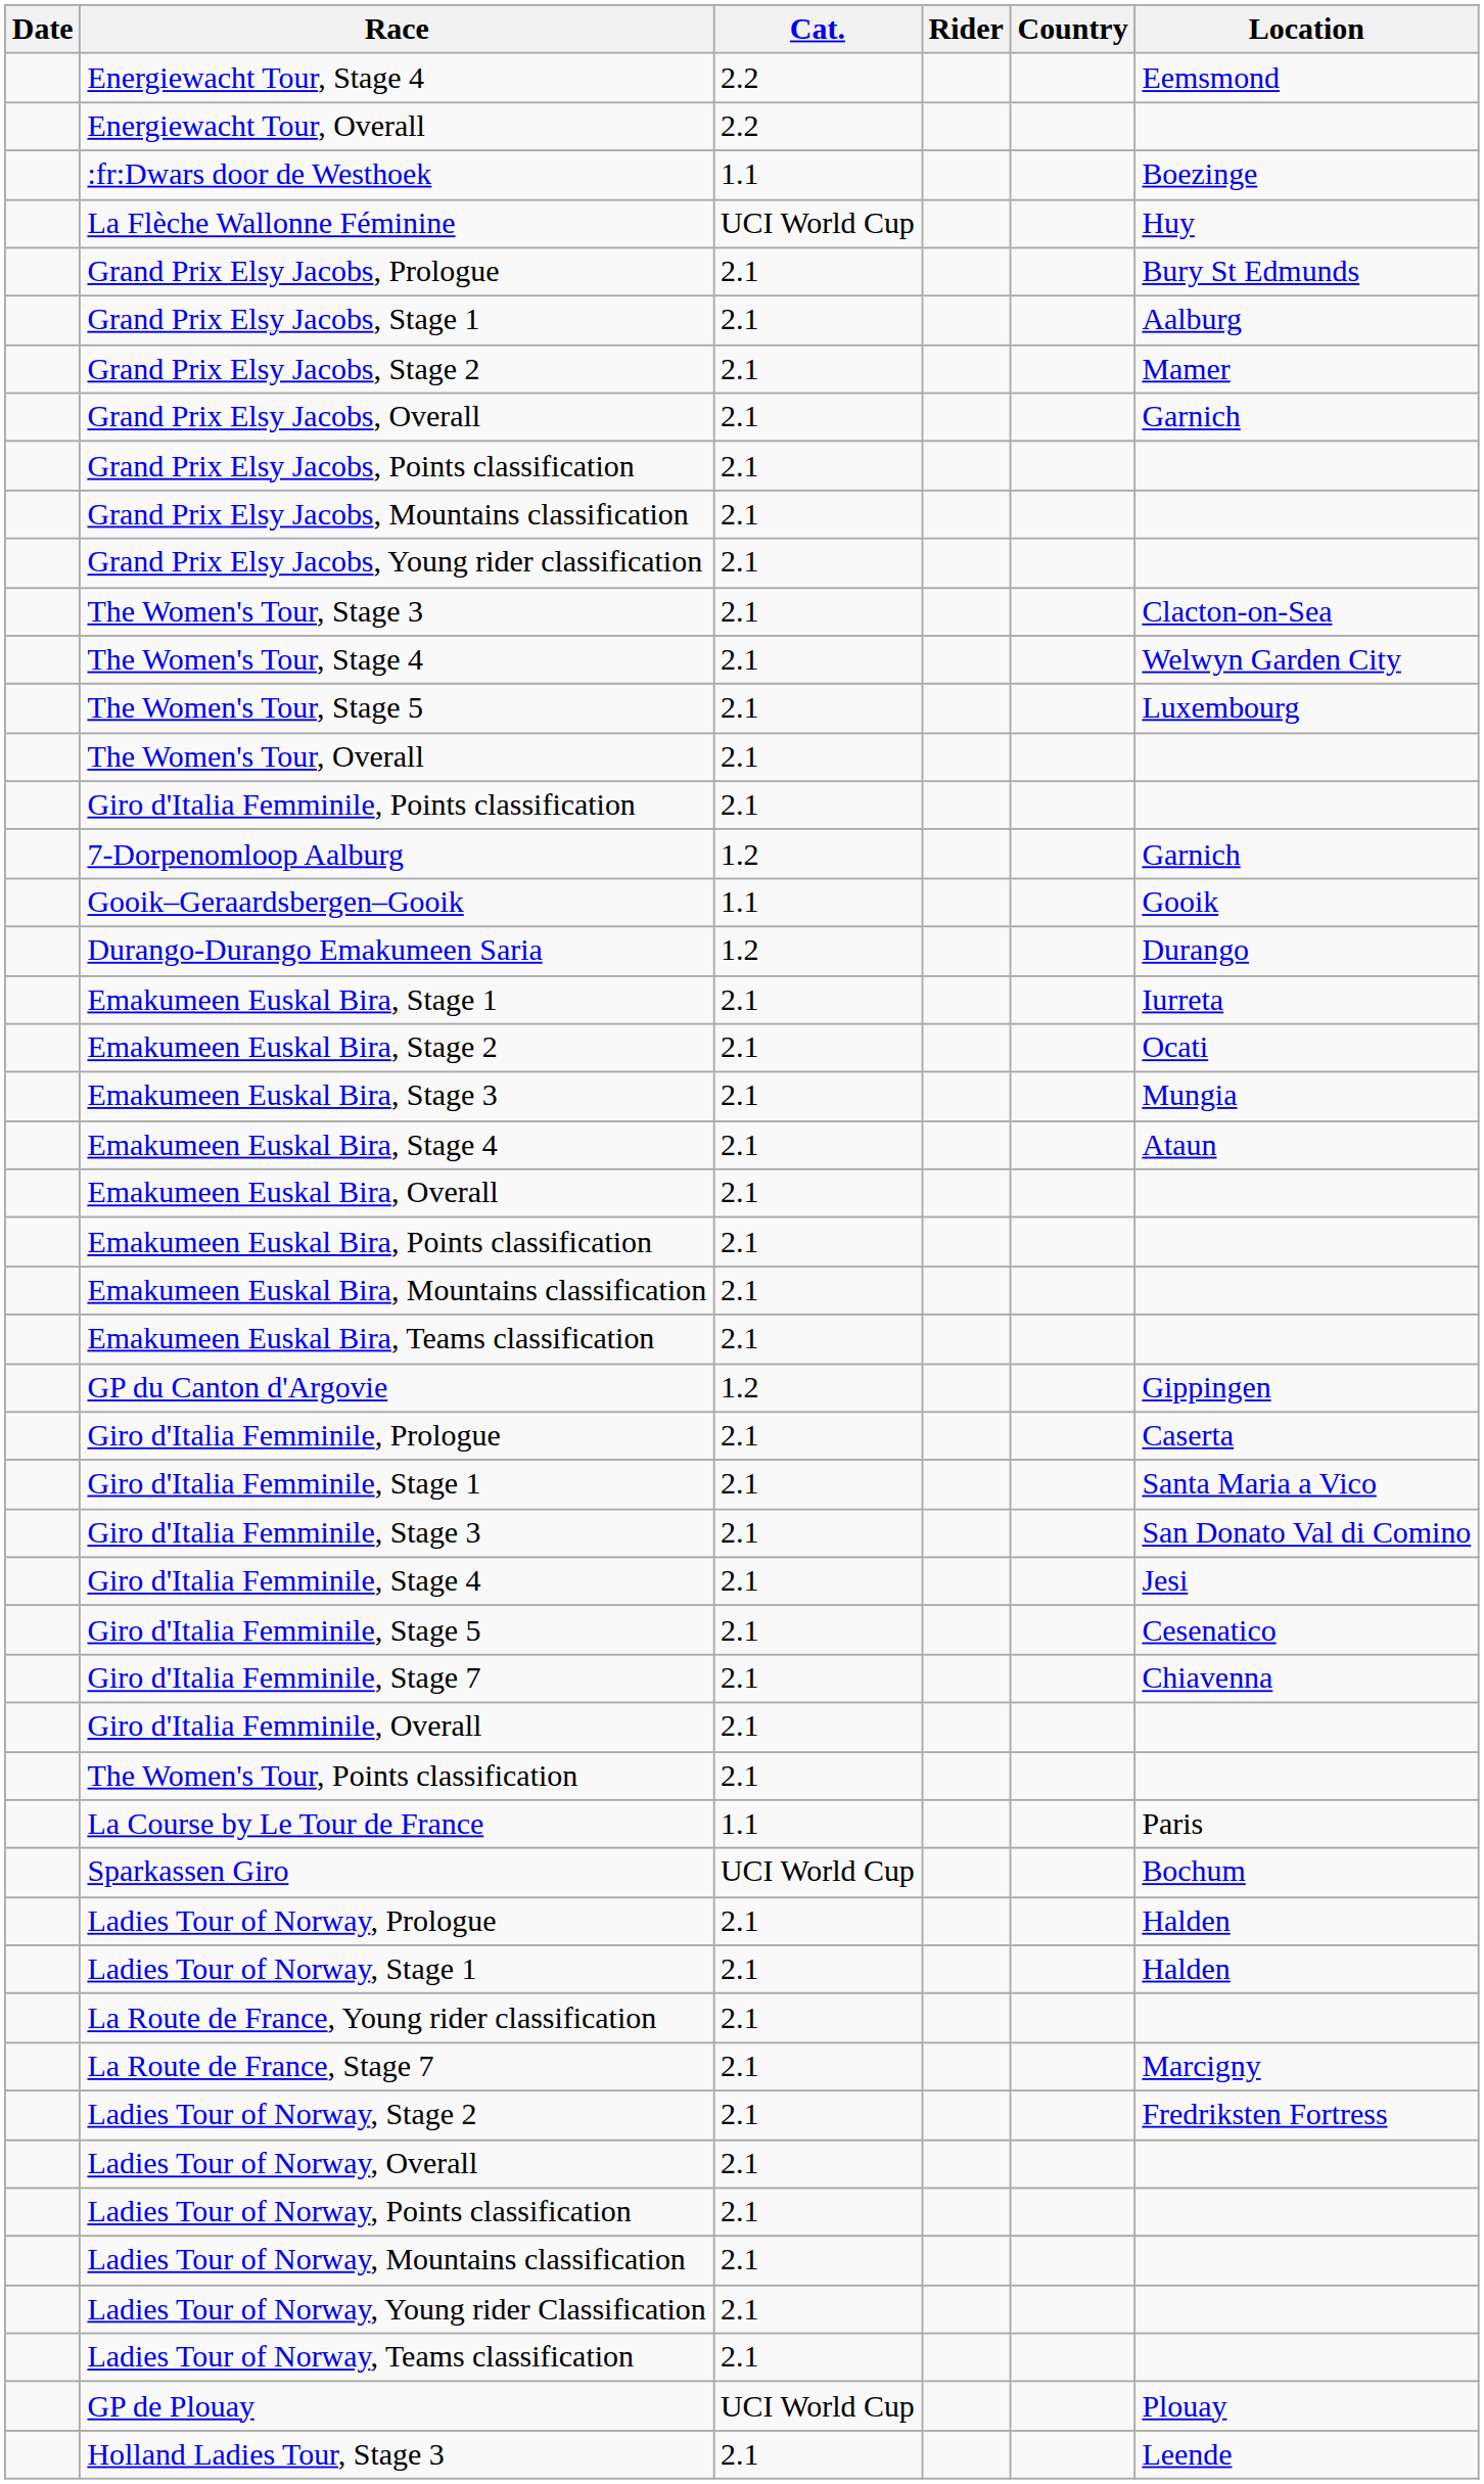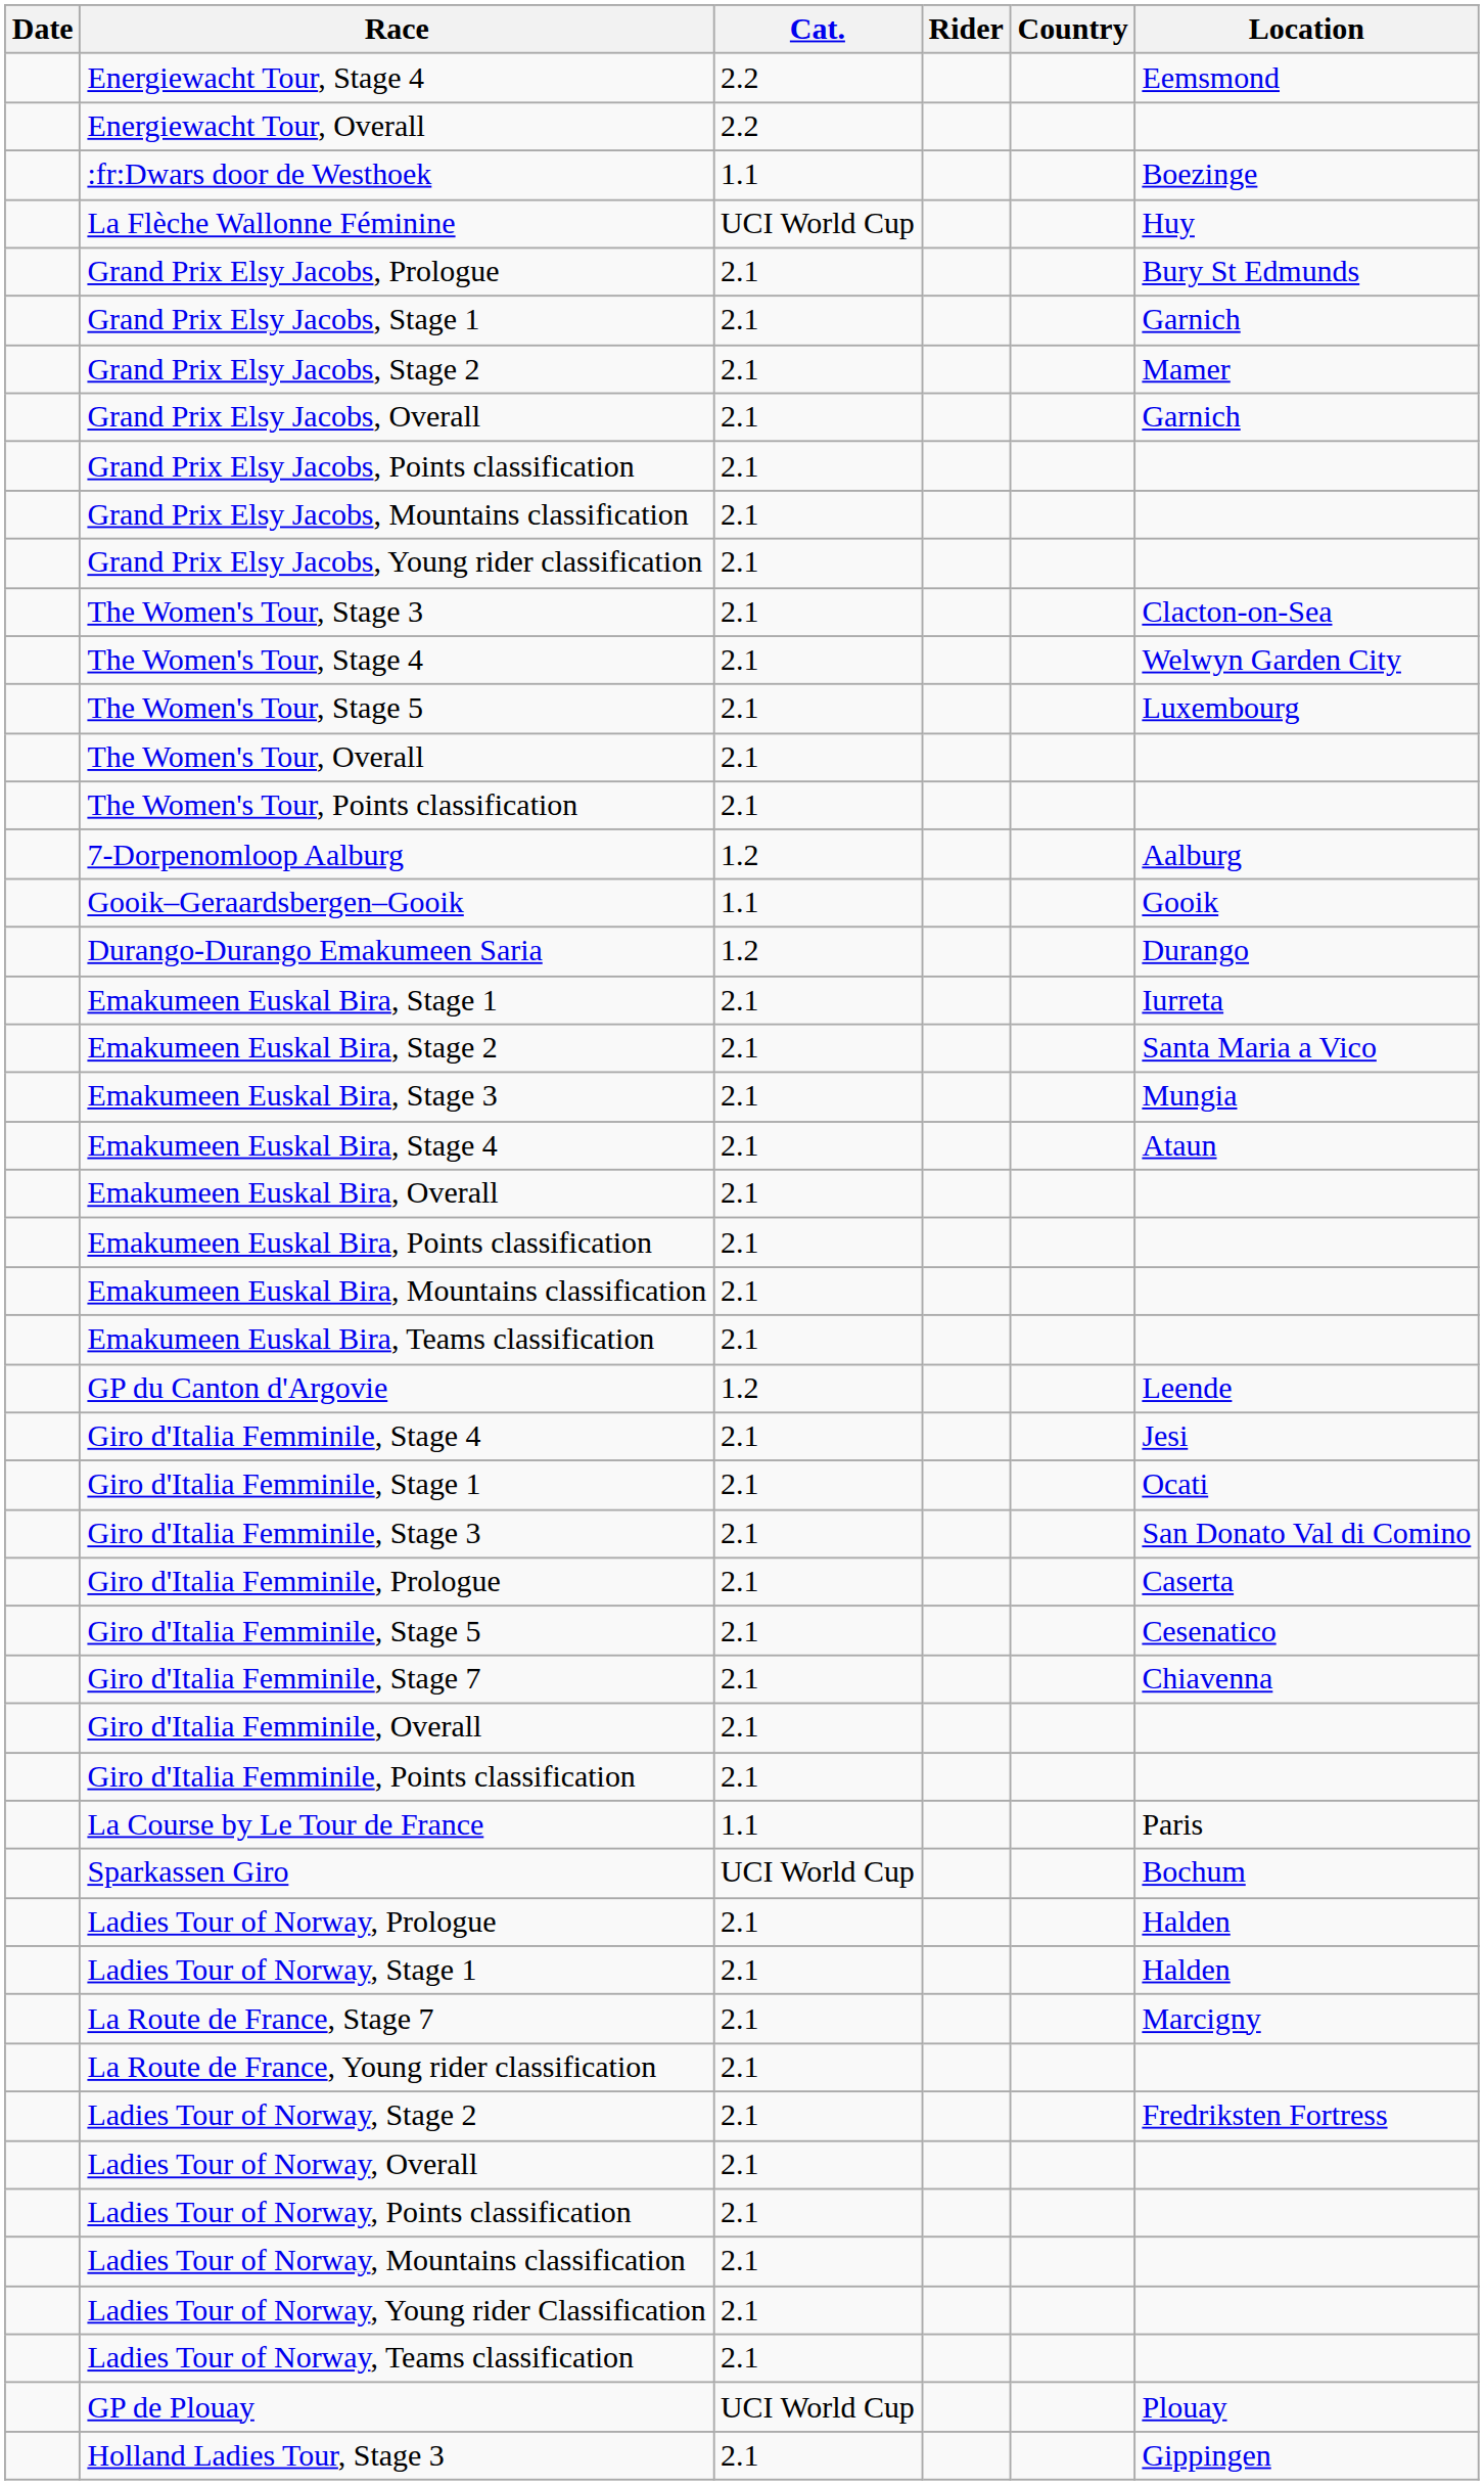Grand Prix Elsy Jacobs, Stage 1 | Location: Aalburg -> Garnich
rows swapped: The Women's Tour, Points classification <-> Giro d'Italia Femminile, Points classification
7-Dorpenomloop Aalburg | Location: Garnich -> Aalburg
Emakumeen Euskal Bira, Stage 2 | Location: Oсati -> Santa Maria a Vico
GP du Canton d'Argovie | Location: Gippingen -> Leende
rows swapped: Giro d'Italia Femminile, Prologue <-> Giro d'Italia Femminile, Stage 4
Giro d'Italia Femminile, Stage 1 | Location: Santa Maria a Vico -> Oсati
rows swapped: La Route de France, Stage 7 <-> La Route de France, Young rider classification
Holland Ladies Tour, Stage 3 | Location: Leende -> Gippingen
